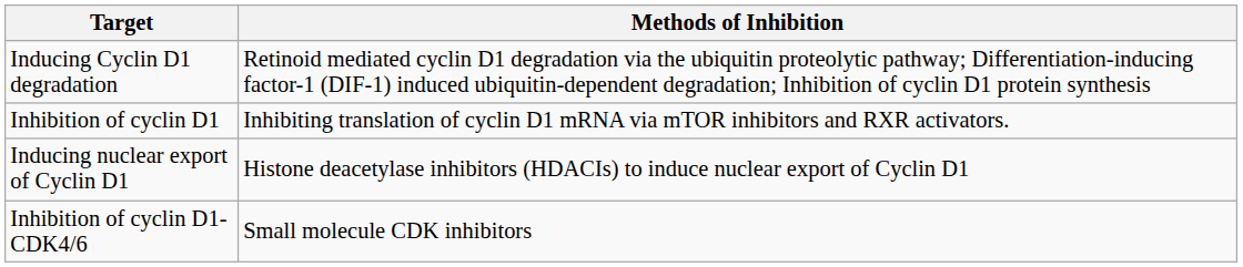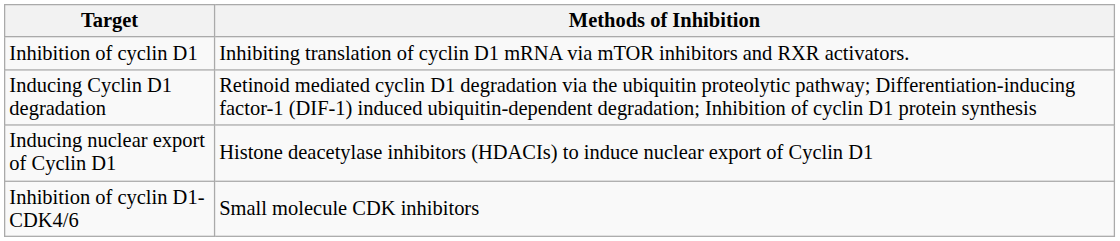rows swapped: Inhibition of cyclin D1 <-> Inducing Cyclin D1 degradation
